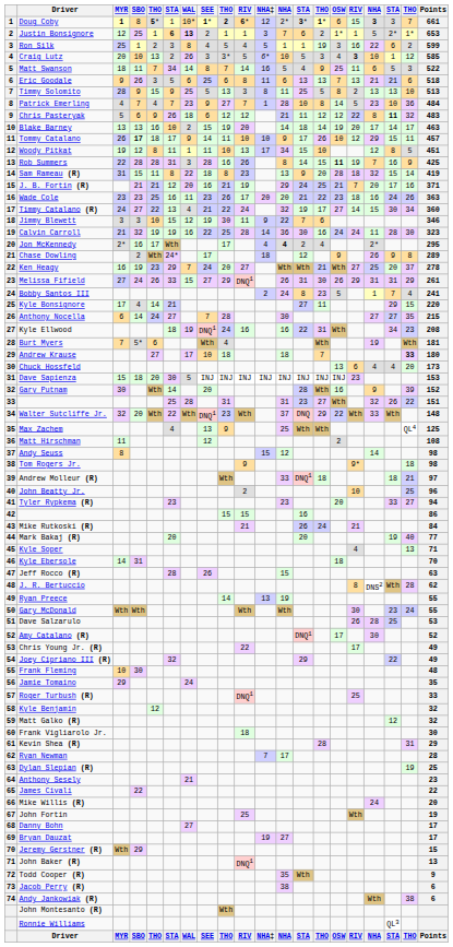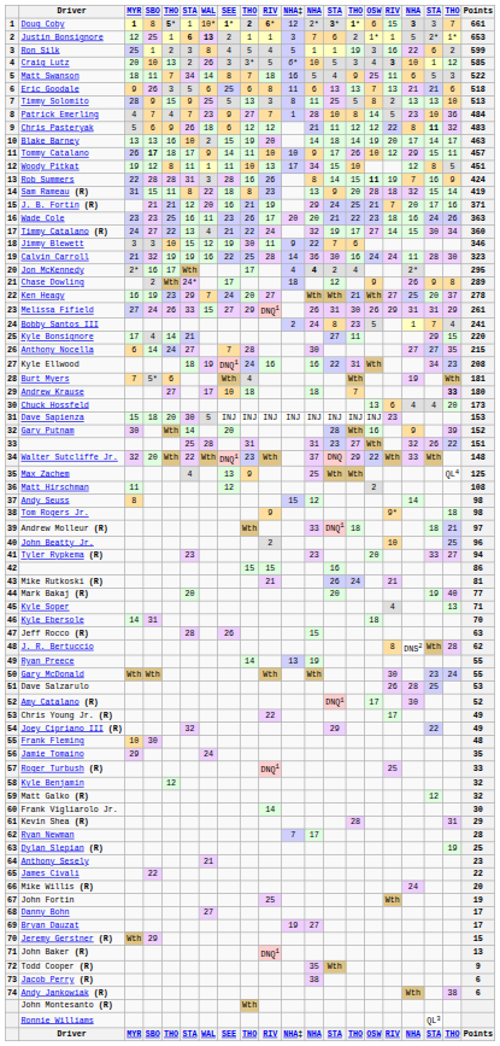Matt Swanson | column 10: 14 -> 18
Rob Summers | Points: 425 -> 424
Mike Rutkoski (R) | Points: 84 -> 81
Frank Vigliarolo Jr. | column 10: 18 -> 14
